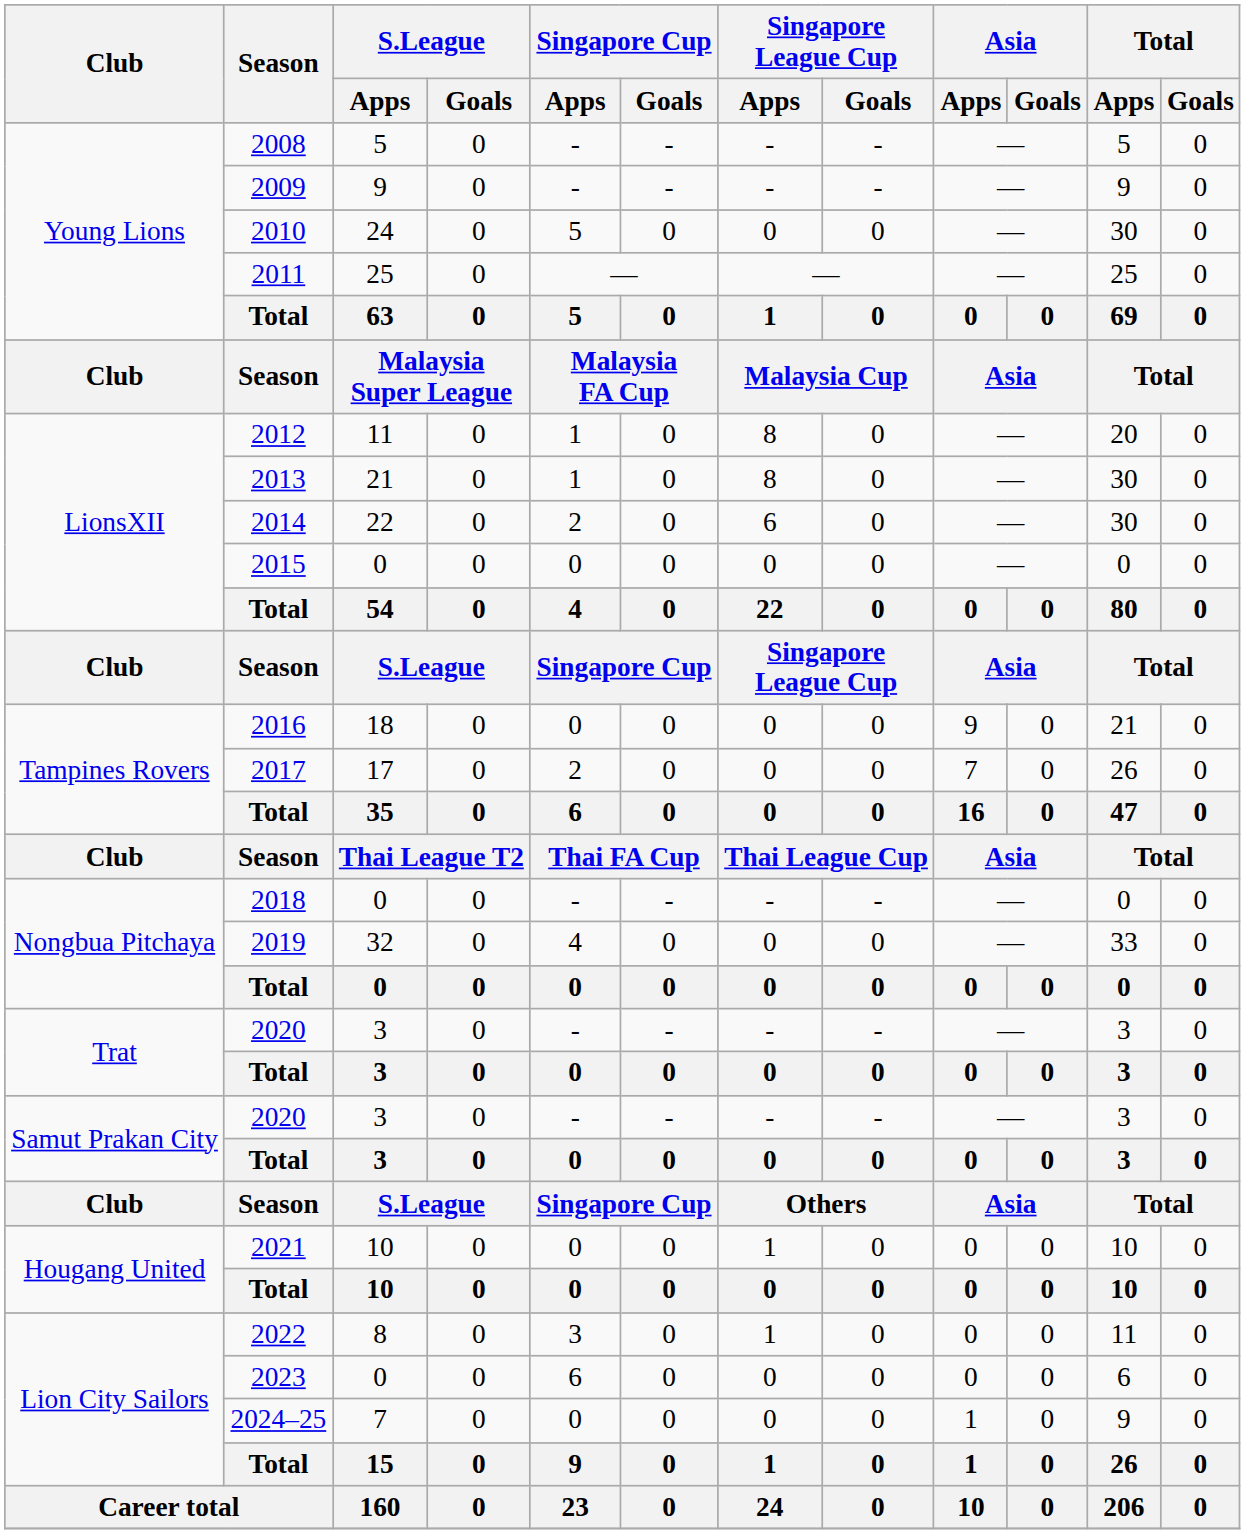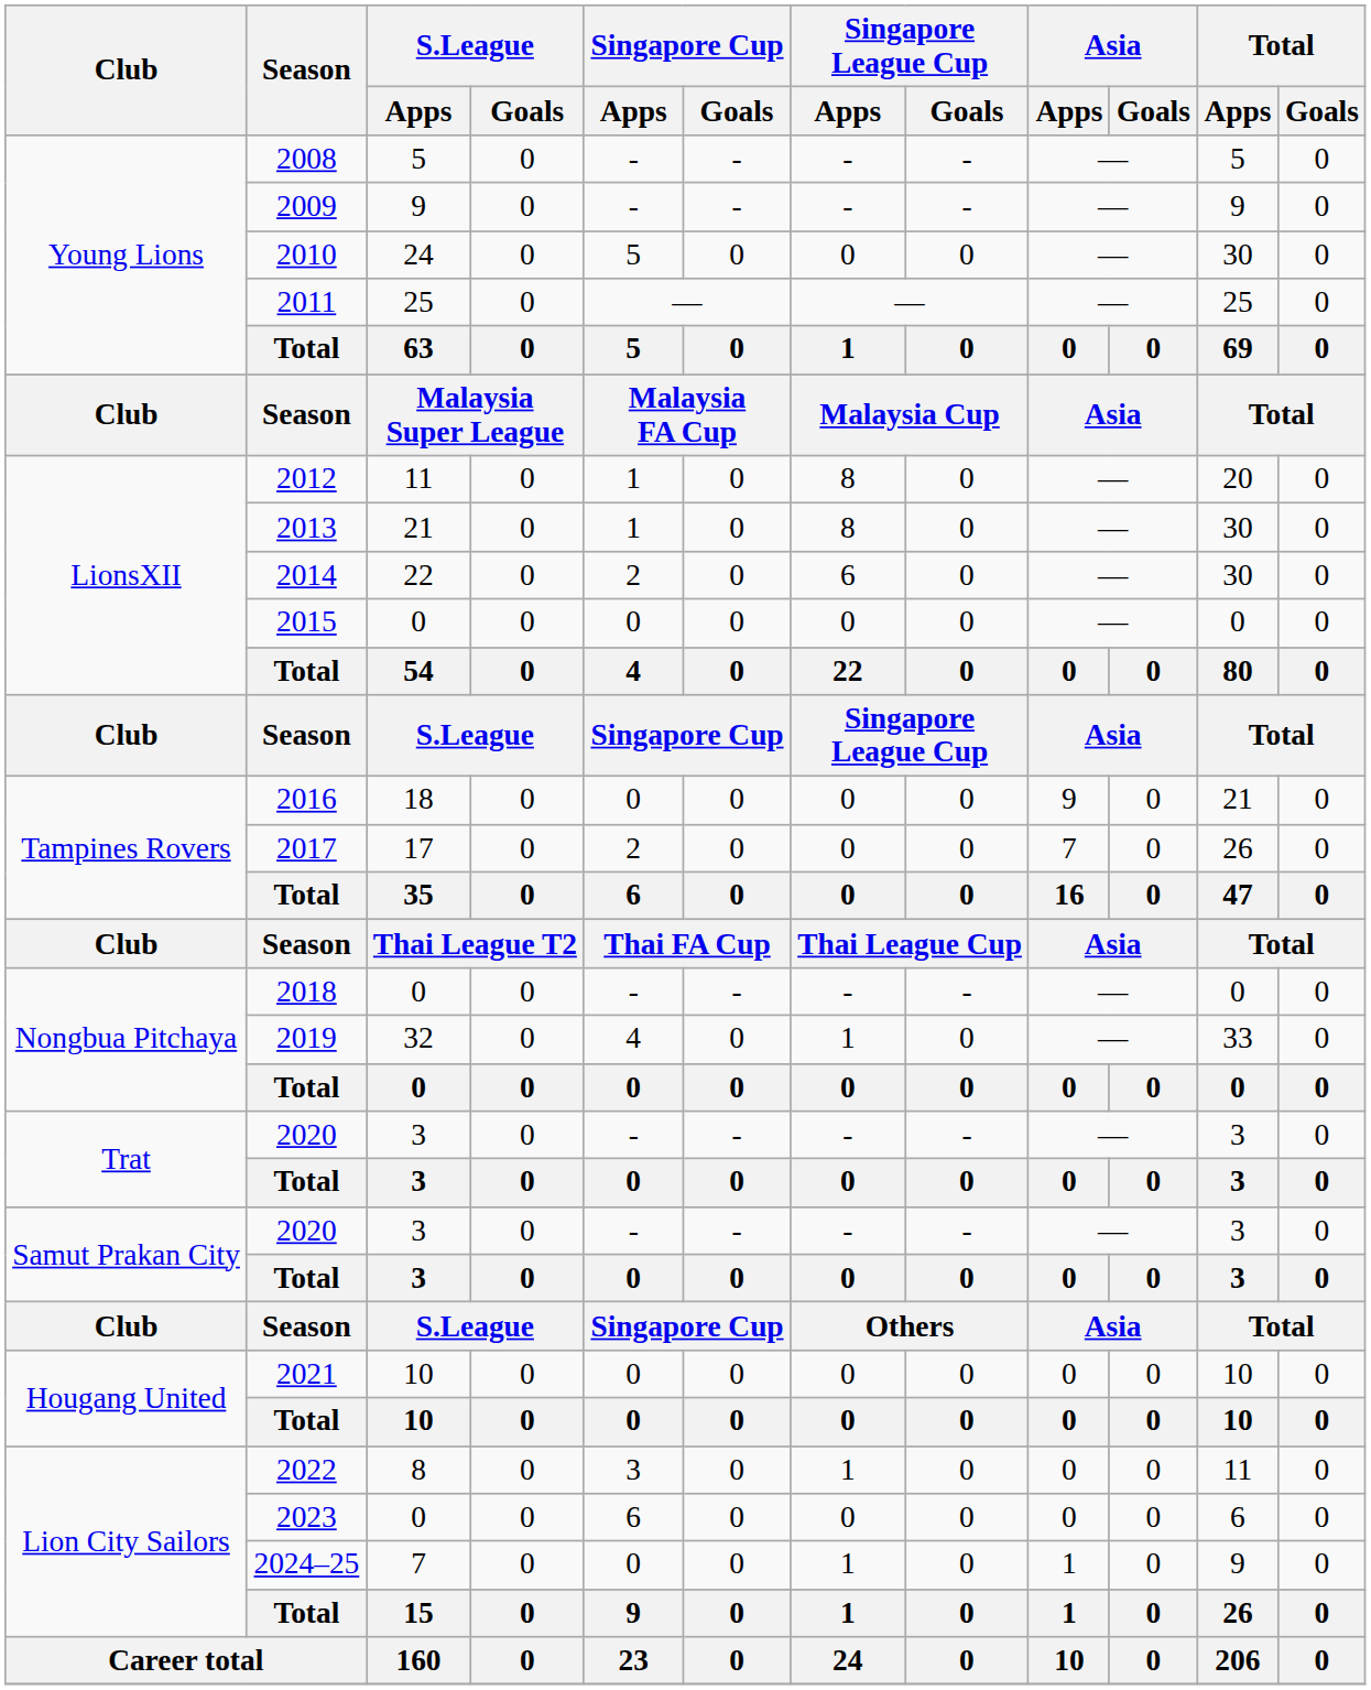2019 | Singapore League Cup / Apps: 0 -> 1
2021 | Singapore League Cup / Apps: 1 -> 0
2024–25 | Singapore League Cup / Apps: 0 -> 1
